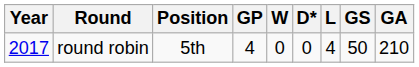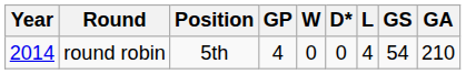round robin | Year: 2017 -> 2014
round robin | GS: 50 -> 54
